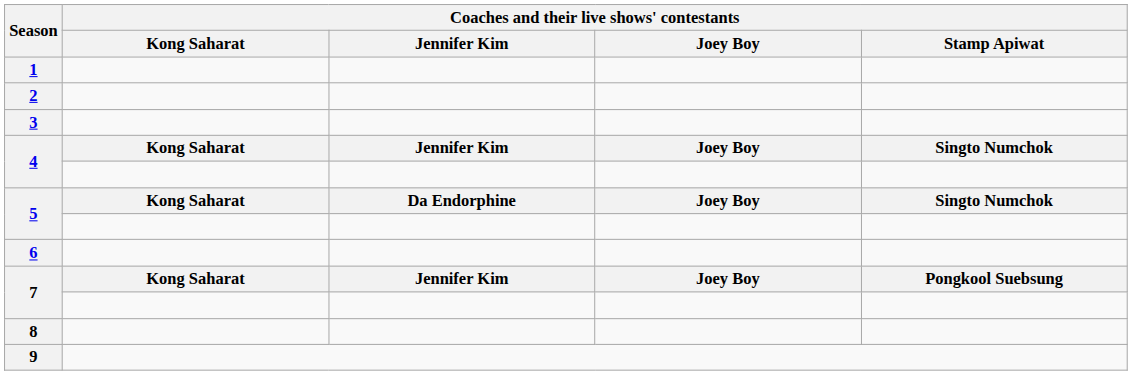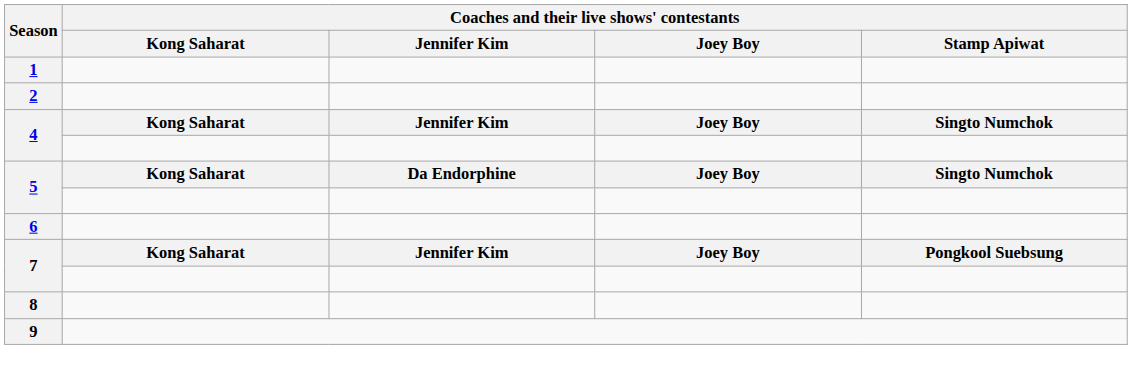- row: 3
